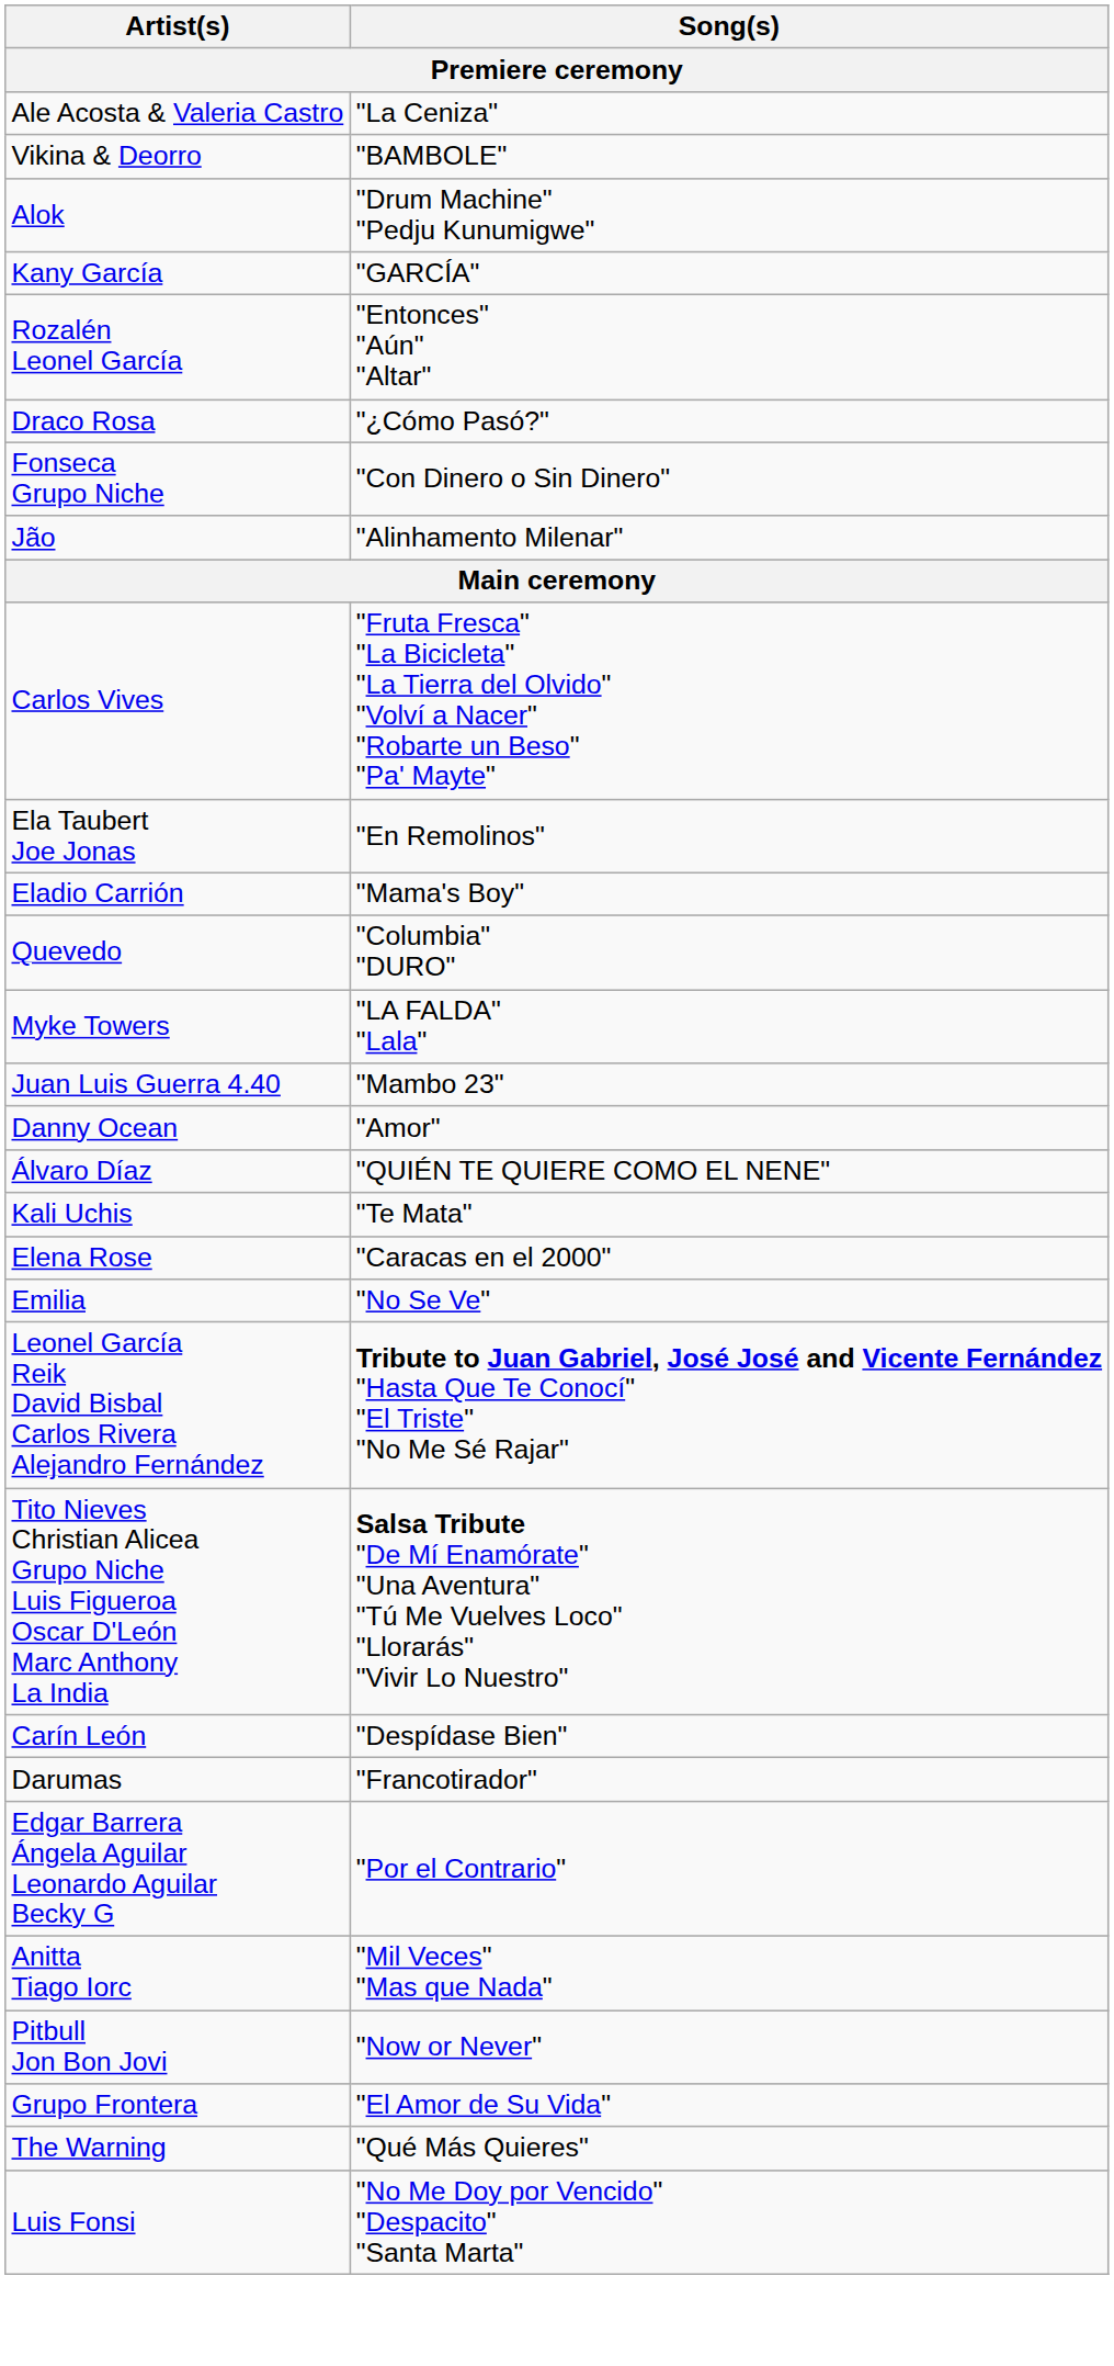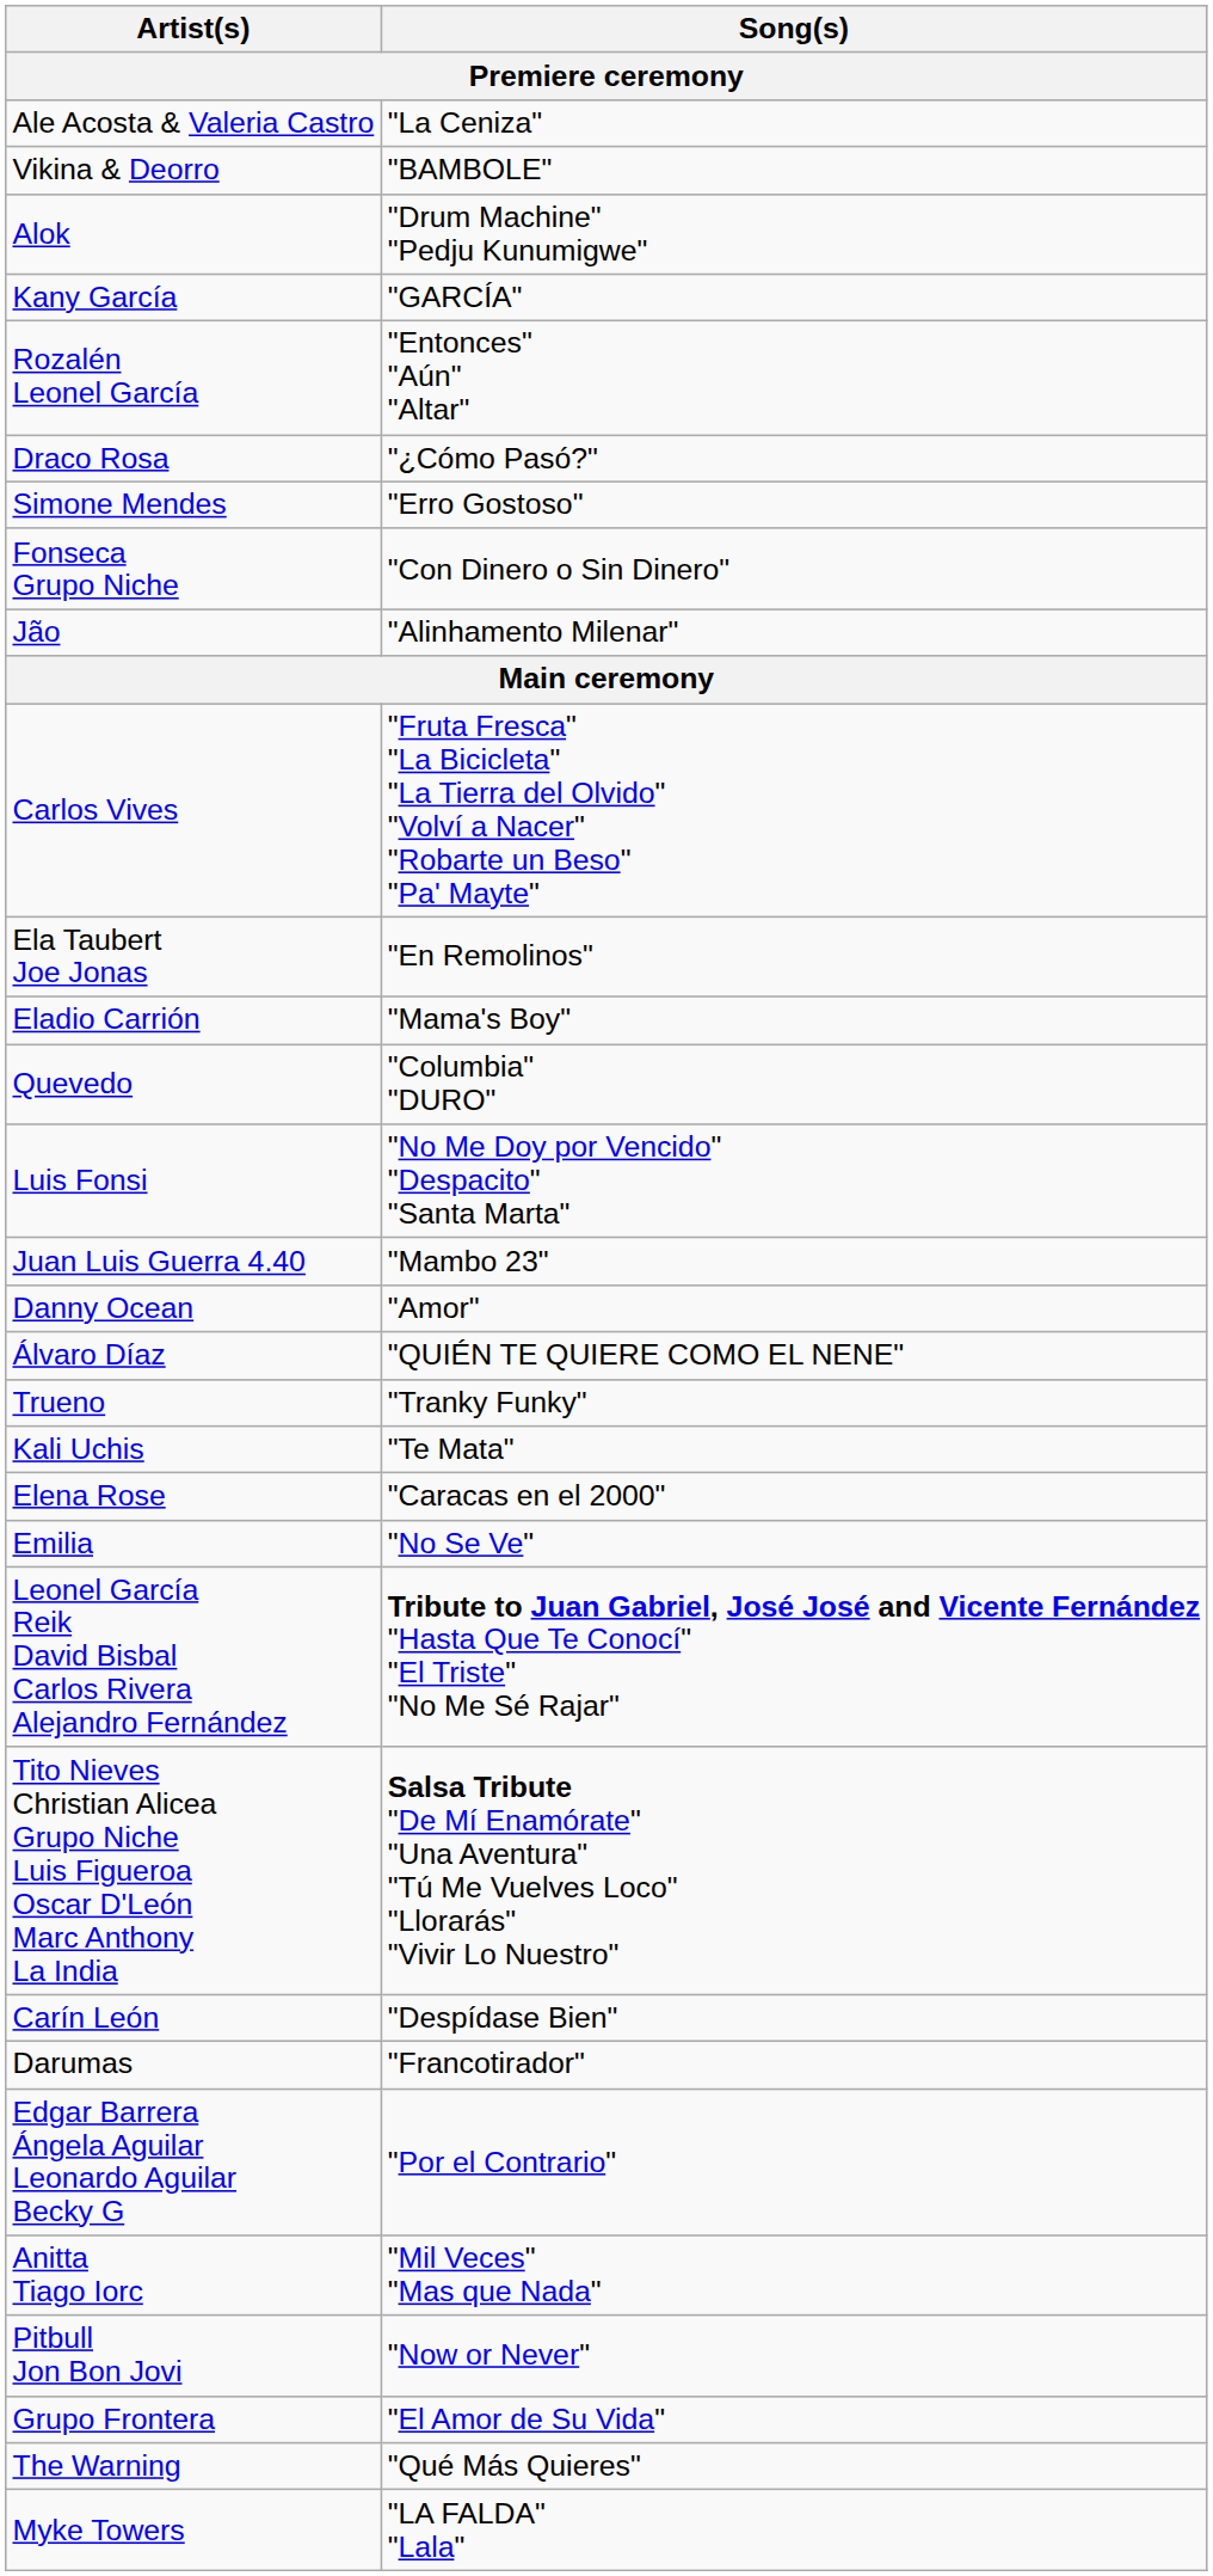+ row: Simone Mendes | "Erro Gostoso"
rows swapped: Myke Towers <-> Luis Fonsi
+ row: Trueno | "Tranky Funky"
